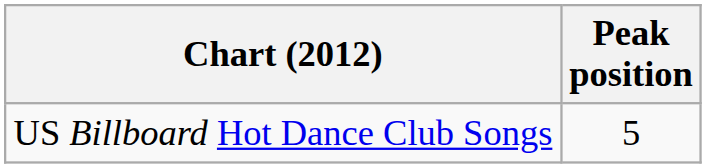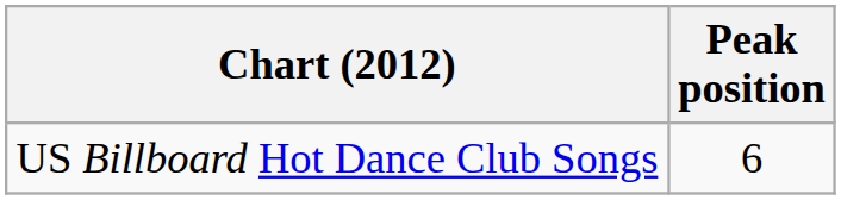US Billboard Hot Dance Club Songs | Peak position: 5 -> 6
